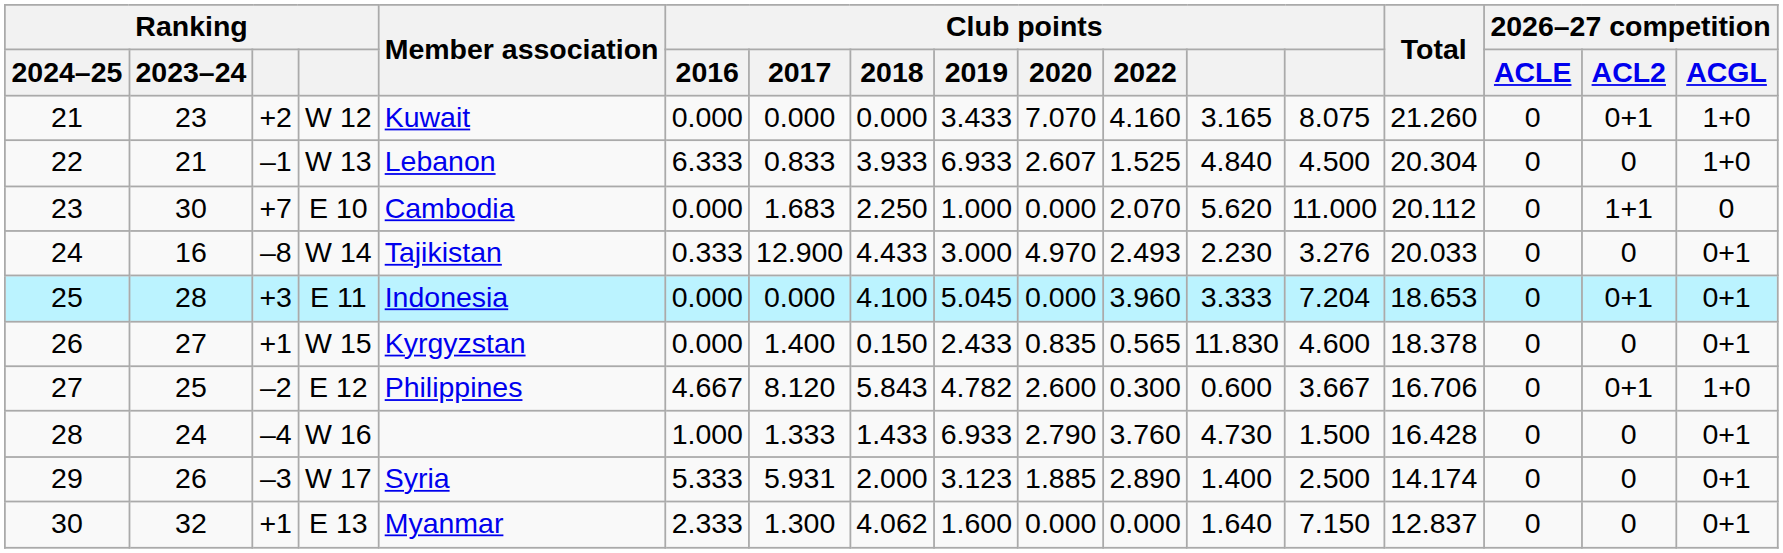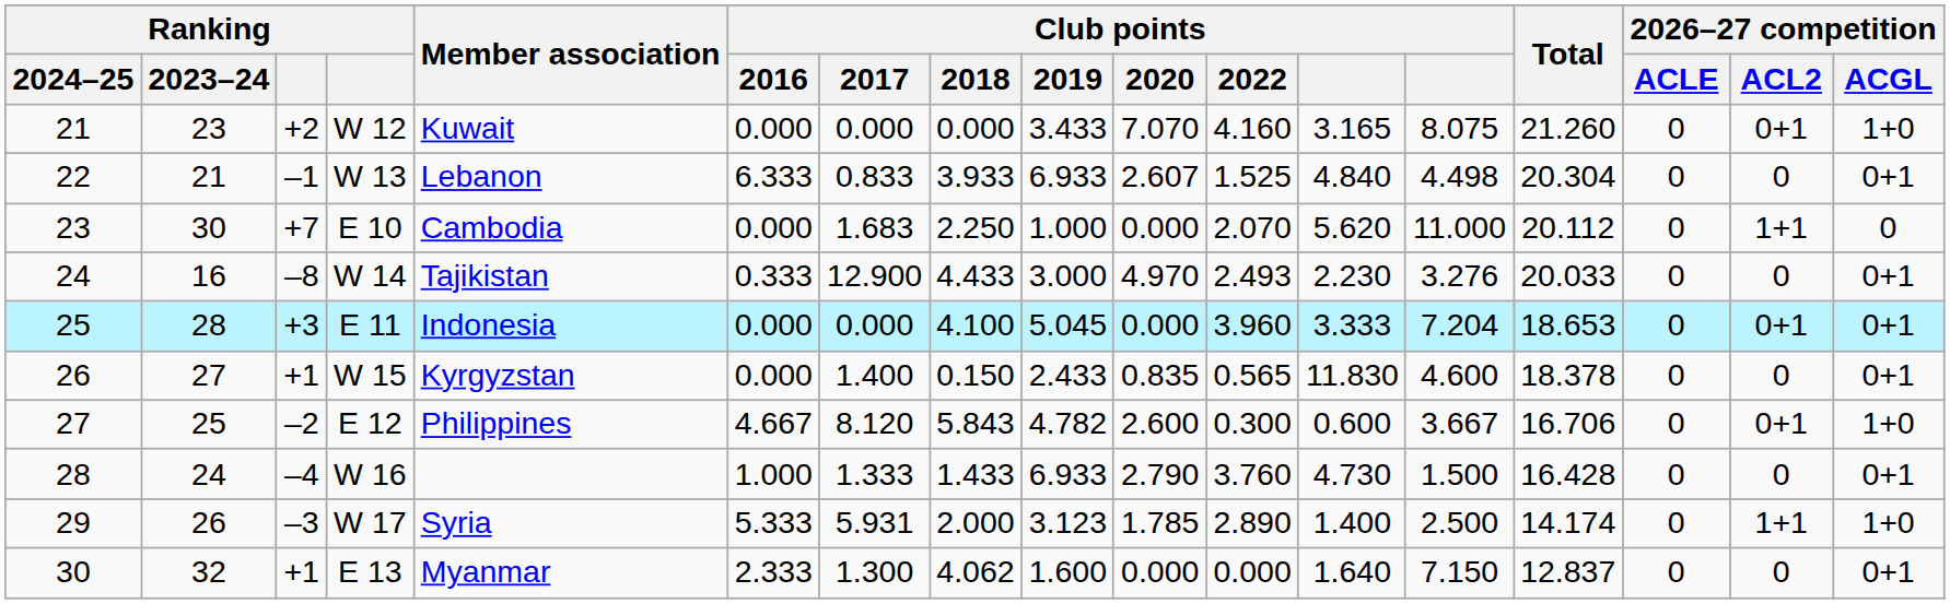22 | column 13: 4.500 -> 4.498
22 | 2026–27 competition / ACGL: 1+0 -> 0+1
29 | Club points / 2020: 1.885 -> 1.785
29 | 2026–27 competition / ACL2: 0 -> 1+1
29 | 2026–27 competition / ACGL: 0+1 -> 1+0
